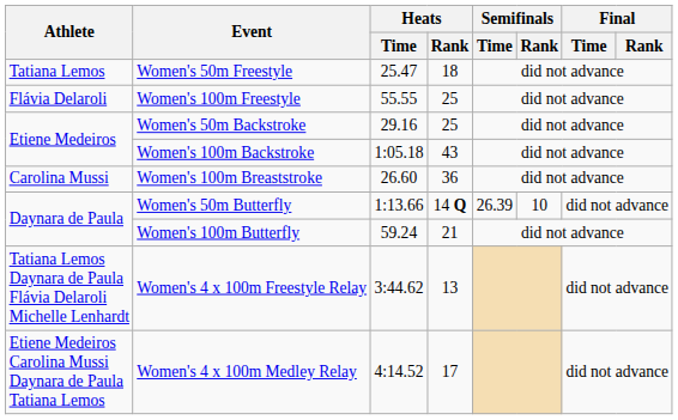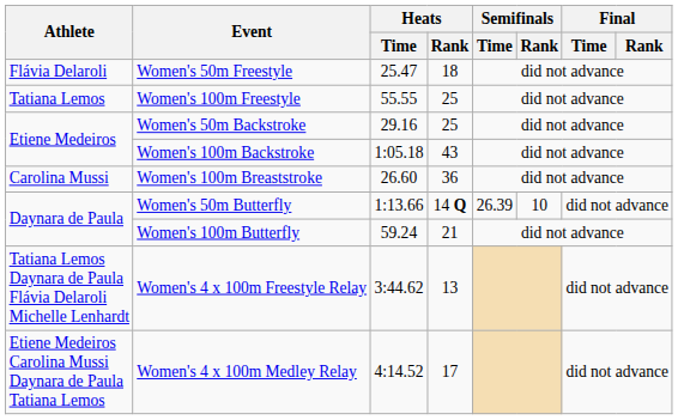Women's 50m Freestyle | Athlete: Tatiana Lemos -> Flávia Delaroli
Women's 100m Freestyle | Athlete: Flávia Delaroli -> Tatiana Lemos
